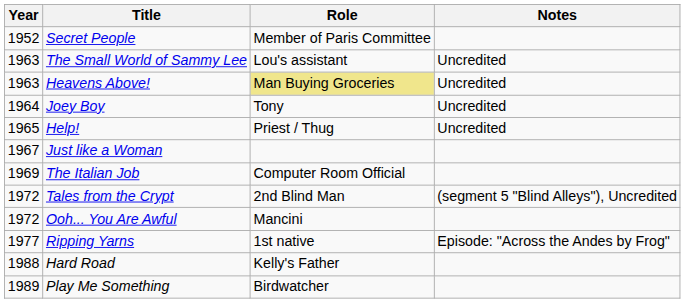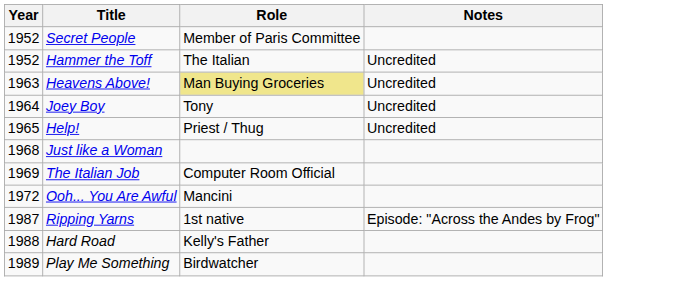+ row: 1952 | Hammer the Toff | The Italian | Uncredited
- row: 1963 | The Small World of Sammy Lee | Lou's assistant | Uncredited
Just like a Woman | Year: 1967 -> 1968
- row: 1972 | Tales from the Crypt | 2nd Blind Man | (segment 5 "Blind Alleys"), Uncredited
Ripping Yarns | Year: 1977 -> 1987
